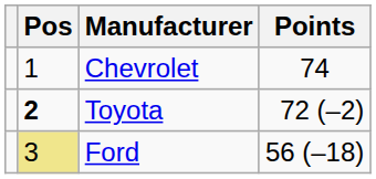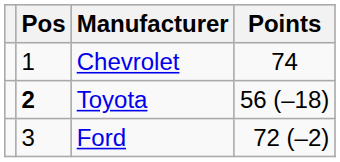Toyota | Points: 72 (–2) -> 56 (–18)
Ford | Pos: khaki background -> no background
Ford | Points: 56 (–18) -> 72 (–2)
